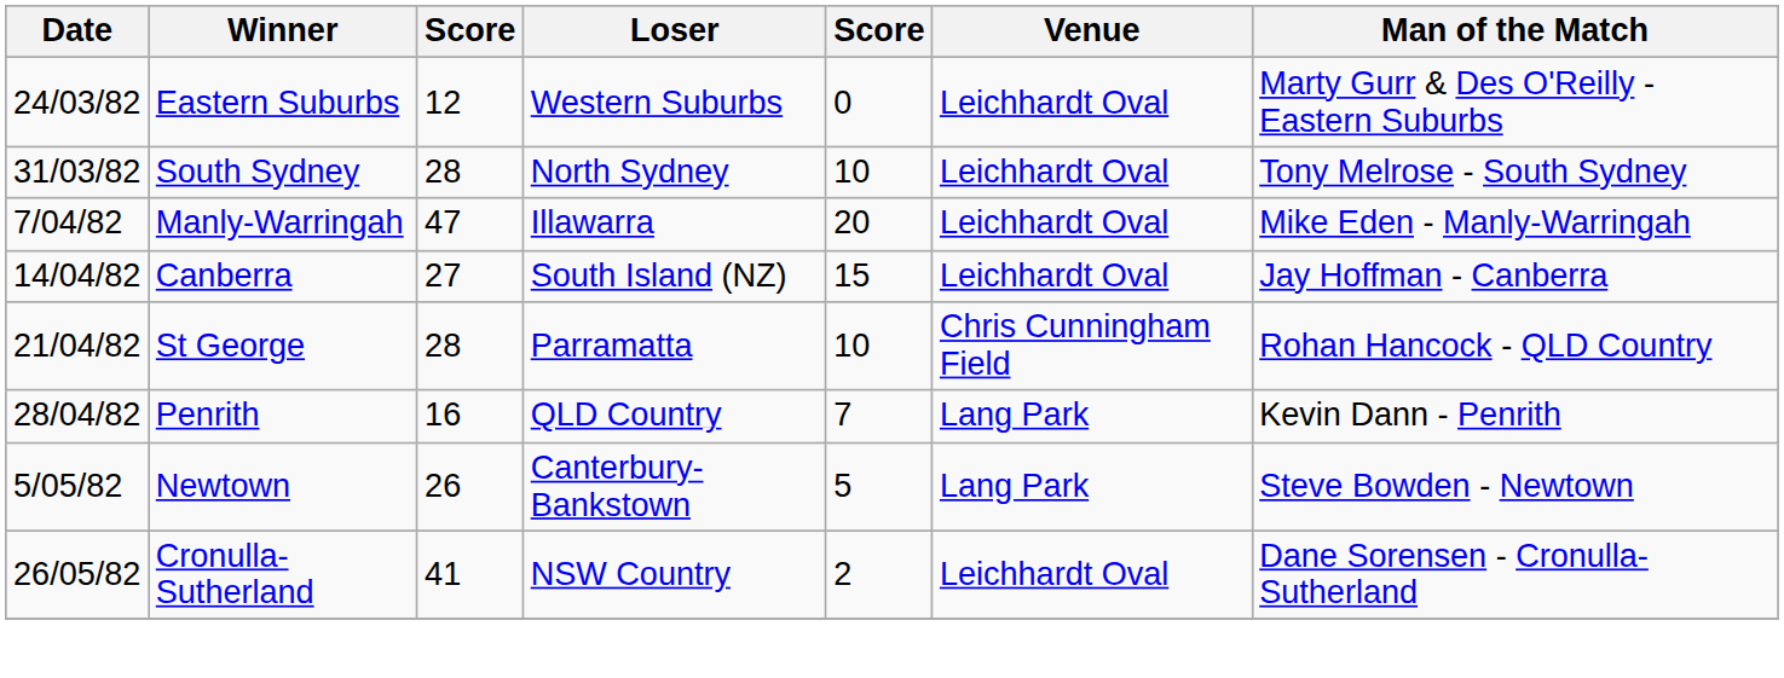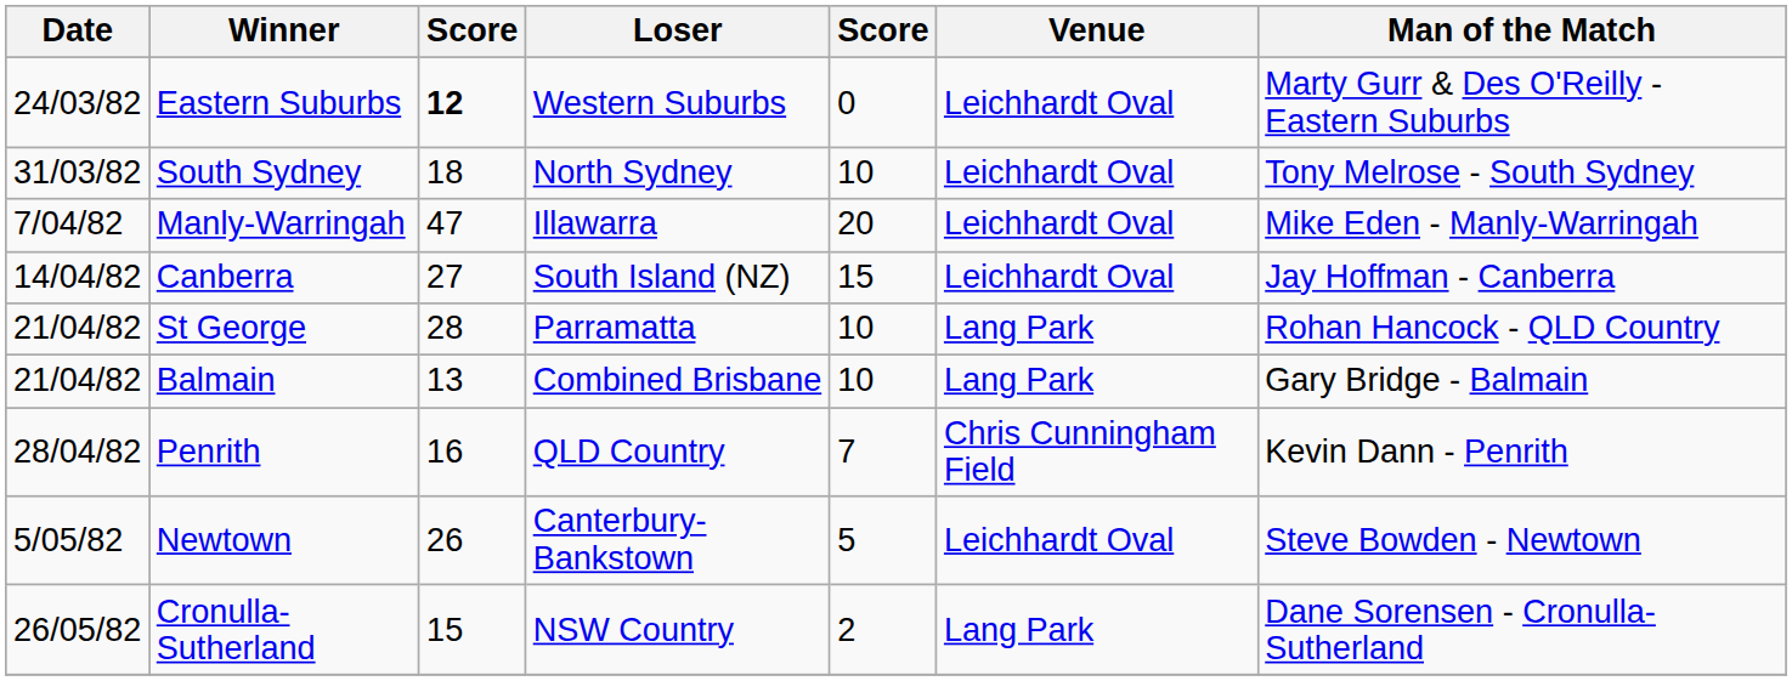Eastern Suburbs | column 3: normal -> bold
South Sydney | column 3: 28 -> 18
St George | Venue: Chris Cunningham Field -> Lang Park
+ row: 21/04/82 | Balmain | 13 | Combined Brisbane | 10 | Lang Park | Gary Bridge - Balmain
Penrith | Venue: Lang Park -> Chris Cunningham Field
Newtown | Venue: Lang Park -> Leichhardt Oval
Cronulla-Sutherland | column 3: 41 -> 15
Cronulla-Sutherland | Venue: Leichhardt Oval -> Lang Park
